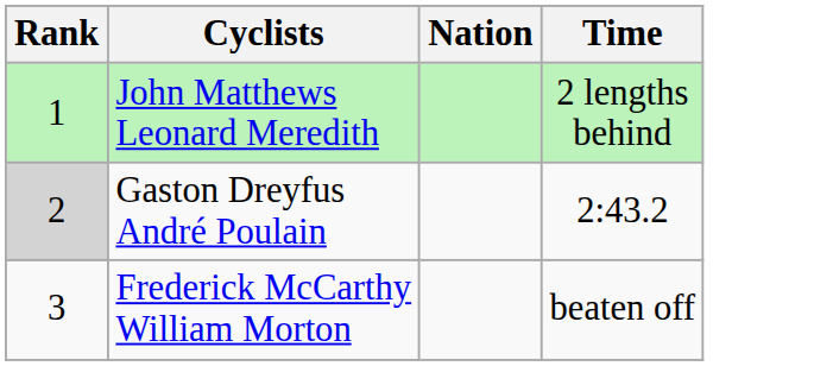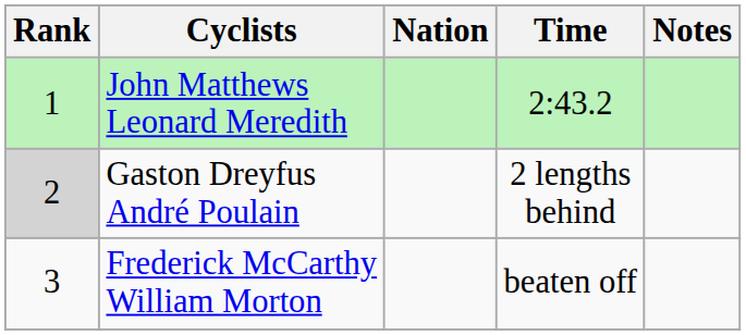+ column: Notes
John Matthews Leonard Meredith | Time: 2 lengths behind -> 2:43.2
Gaston Dreyfus André Poulain | Time: 2:43.2 -> 2 lengths behind
